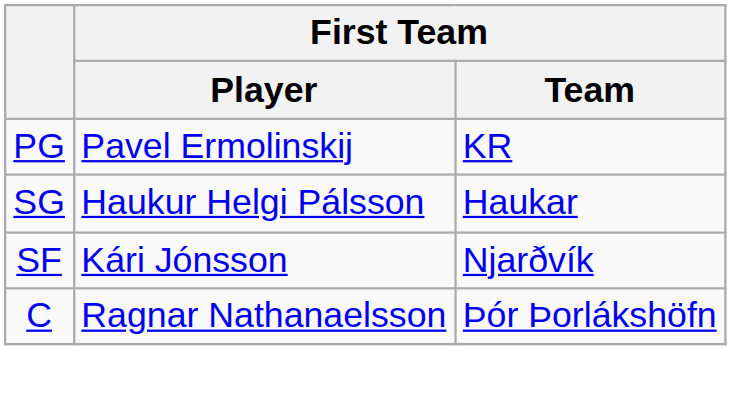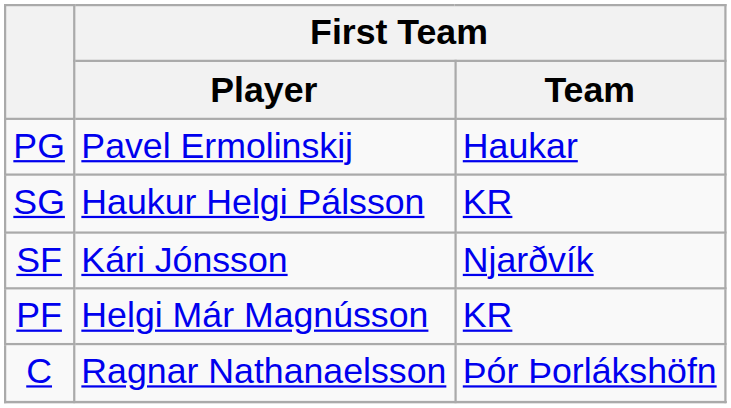PG | First Team / Team: KR -> Haukar
SG | First Team / Team: Haukar -> KR
+ row: PF | Helgi Már Magnússon | KR
